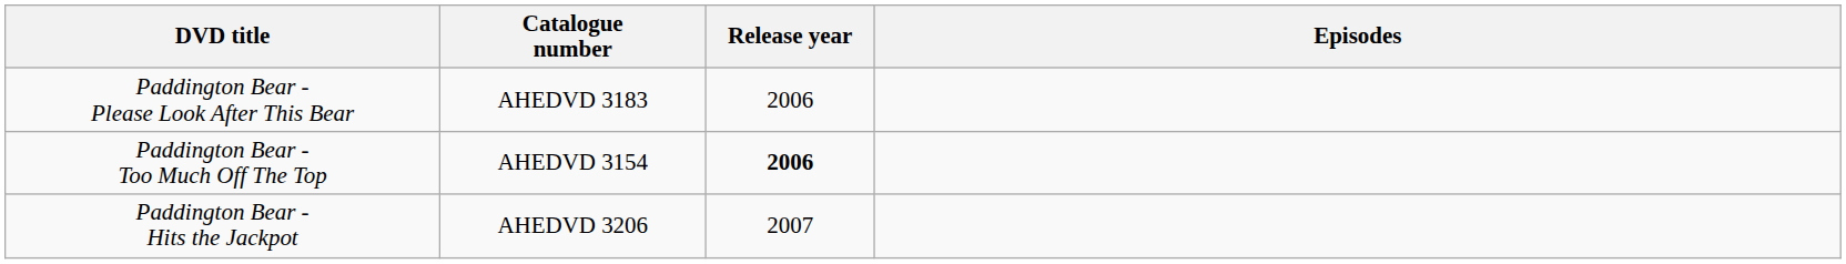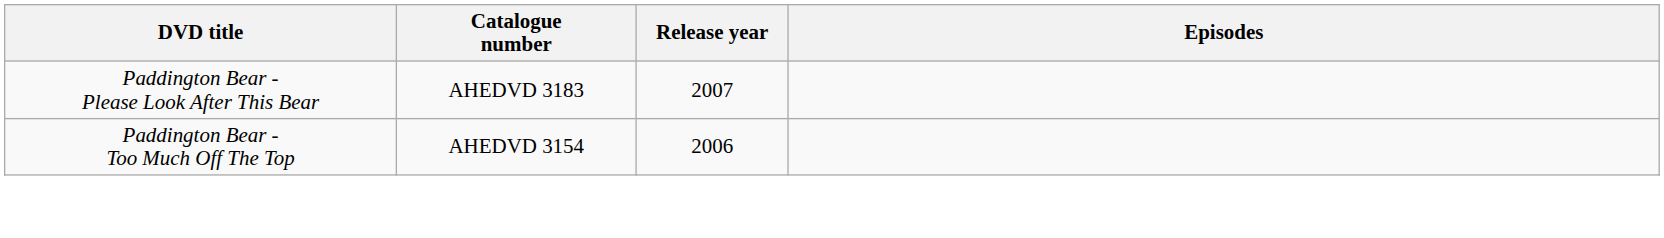Paddington Bear - Please Look After This Bear | Release year: 2006 -> 2007
Paddington Bear - Too Much Off The Top | Release year: bold -> normal
- row: Paddington Bear - Hits the Jackpot | AHEDVD 3206 | 2007
